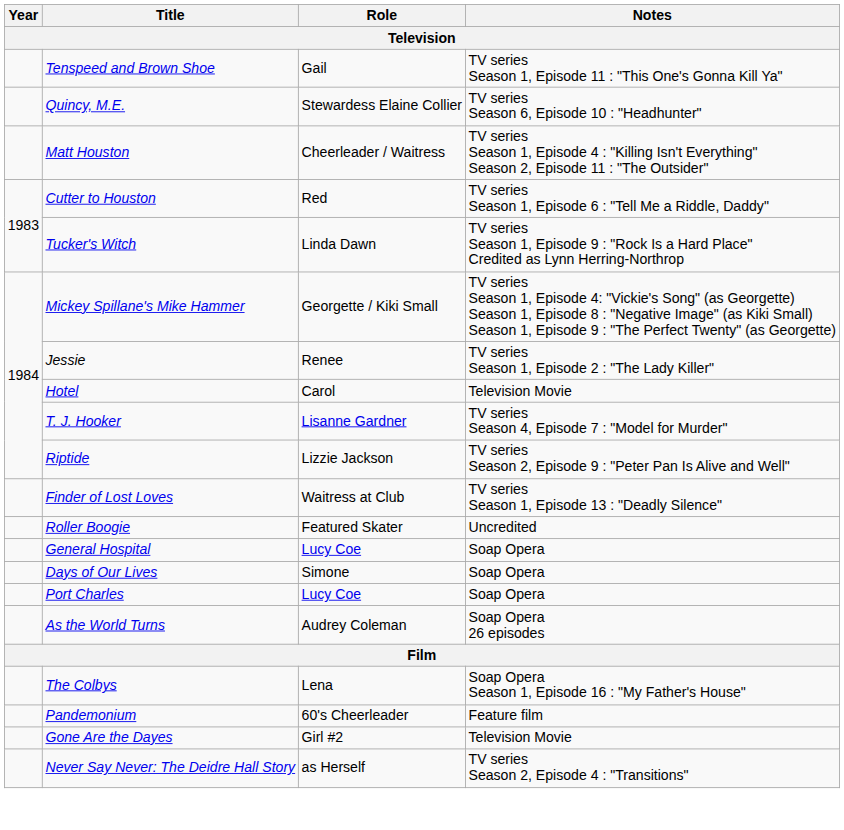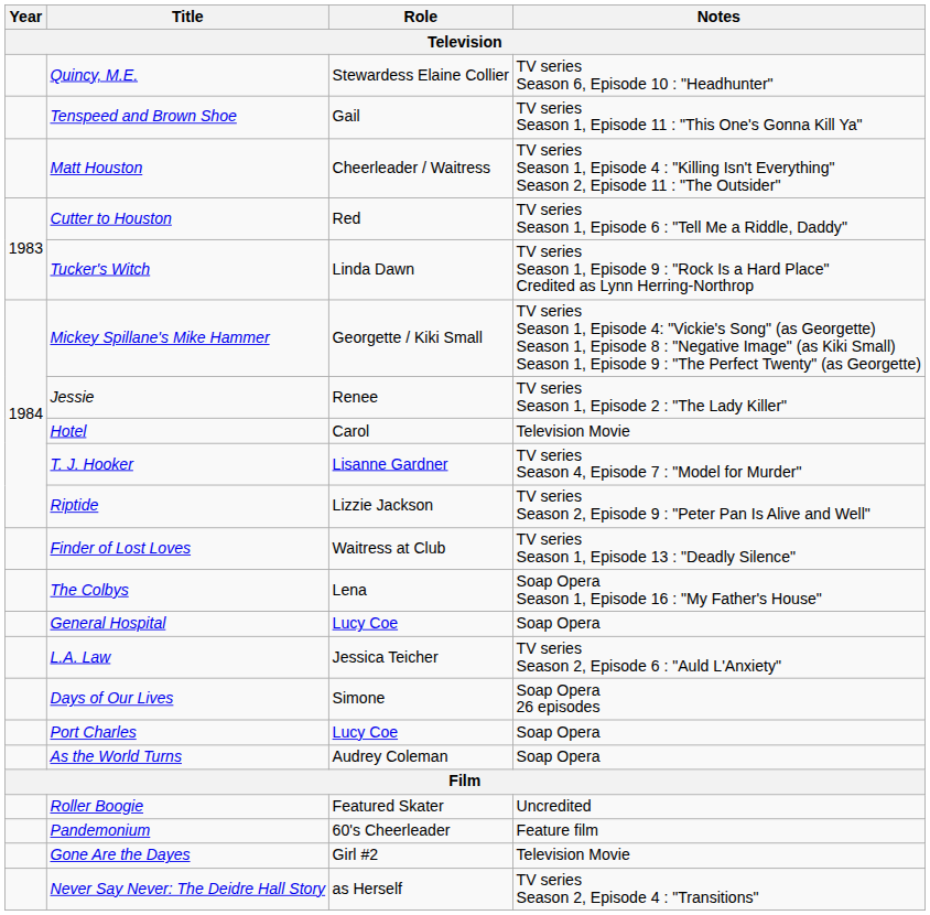rows swapped: Tenspeed and Brown Shoe <-> Quincy, M.E.
rows swapped: The Colbys <-> Roller Boogie
+ row: L.A. Law | Jessica Teicher | TV series Season 2, Episode 6 : "Auld L'Anxiety"
Days of Our Lives | Notes: Soap Opera -> Soap Opera 26 episodes
As the World Turns | Notes: Soap Opera 26 episodes -> Soap Opera
